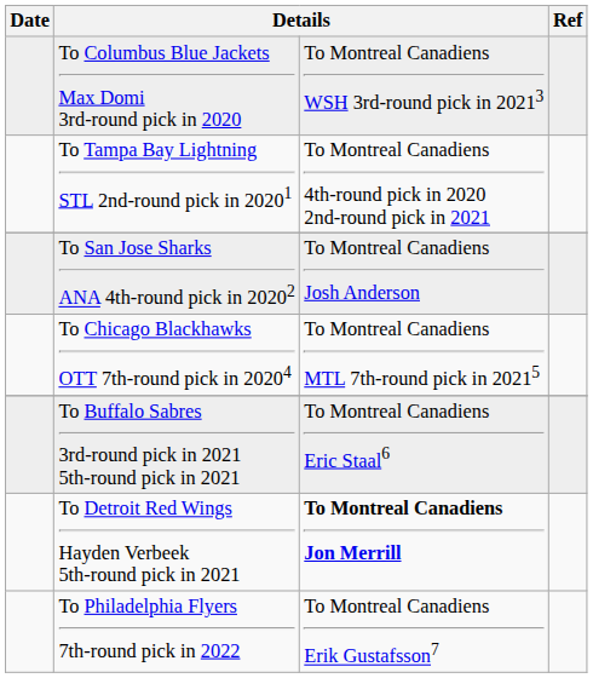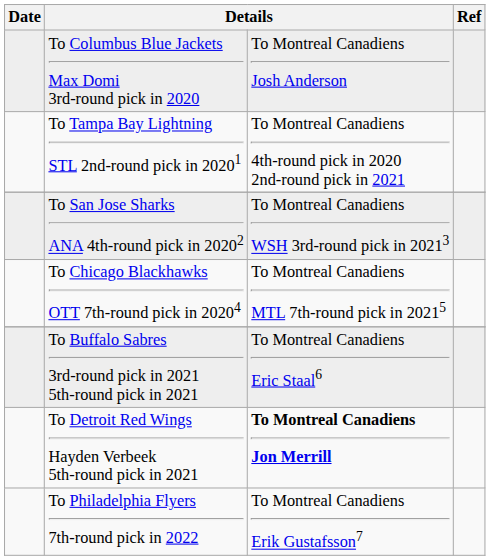To Columbus Blue Jackets Max Domi 3rd-round pick in 2020 | column 3: To Montreal Canadiens WSH 3rd-round pick in 20213 -> To Montreal Canadiens Josh Anderson
To San Jose Sharks ANA 4th-round pick in 20202 | column 3: To Montreal Canadiens Josh Anderson -> To Montreal Canadiens WSH 3rd-round pick in 20213
